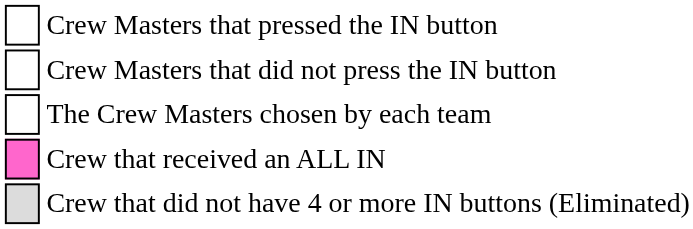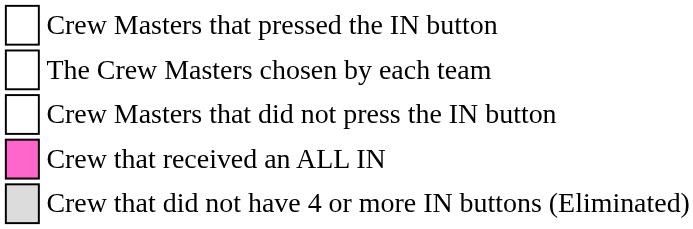rows swapped: Crew Masters that did not press the IN button <-> The Crew Masters chosen by each team
